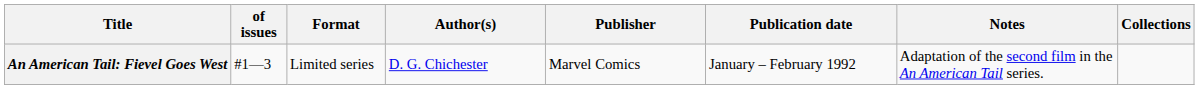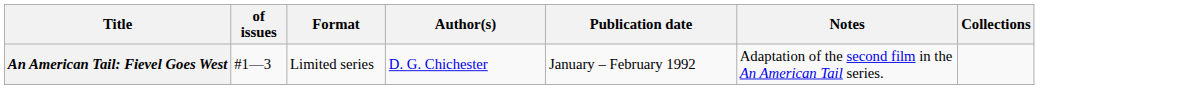- column: Publisher | Marvel Comics
